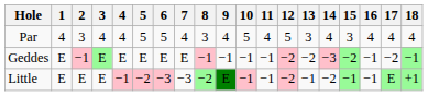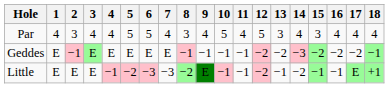Geddes | 16: −1 -> −2
